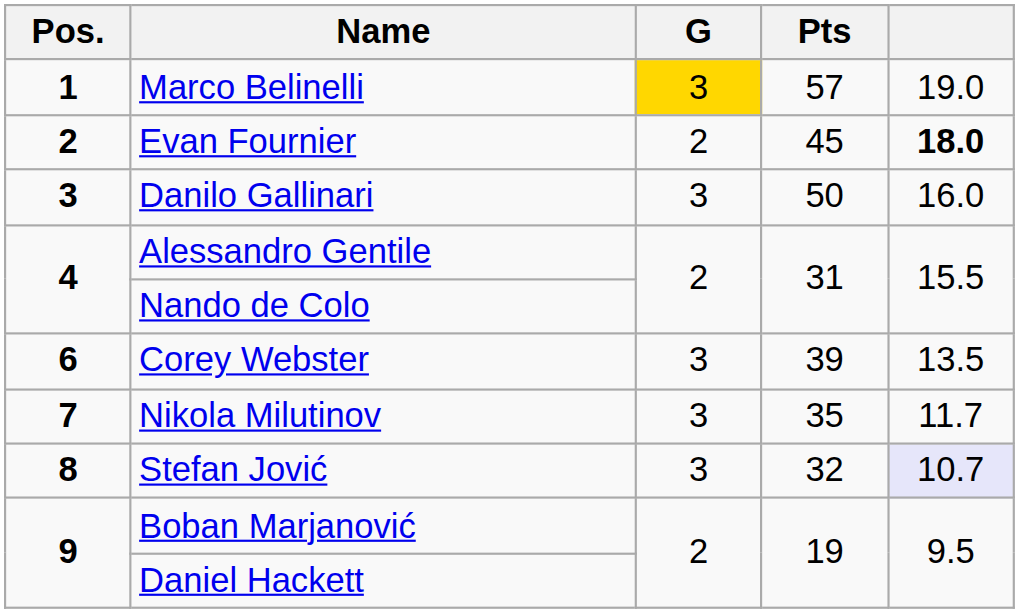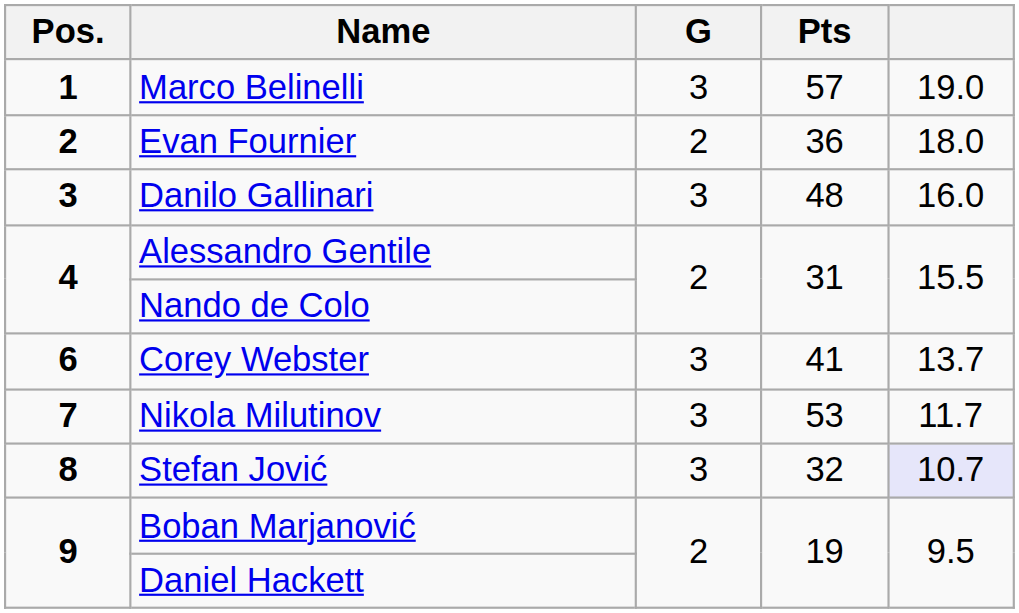Marco Belinelli | G: gold background -> no background
Evan Fournier | Pts: 45 -> 36
Evan Fournier | column 5: bold -> normal
Danilo Gallinari | Pts: 50 -> 48
Corey Webster | Pts: 39 -> 41
Corey Webster | column 5: 13.5 -> 13.7
Nikola Milutinov | Pts: 35 -> 53
